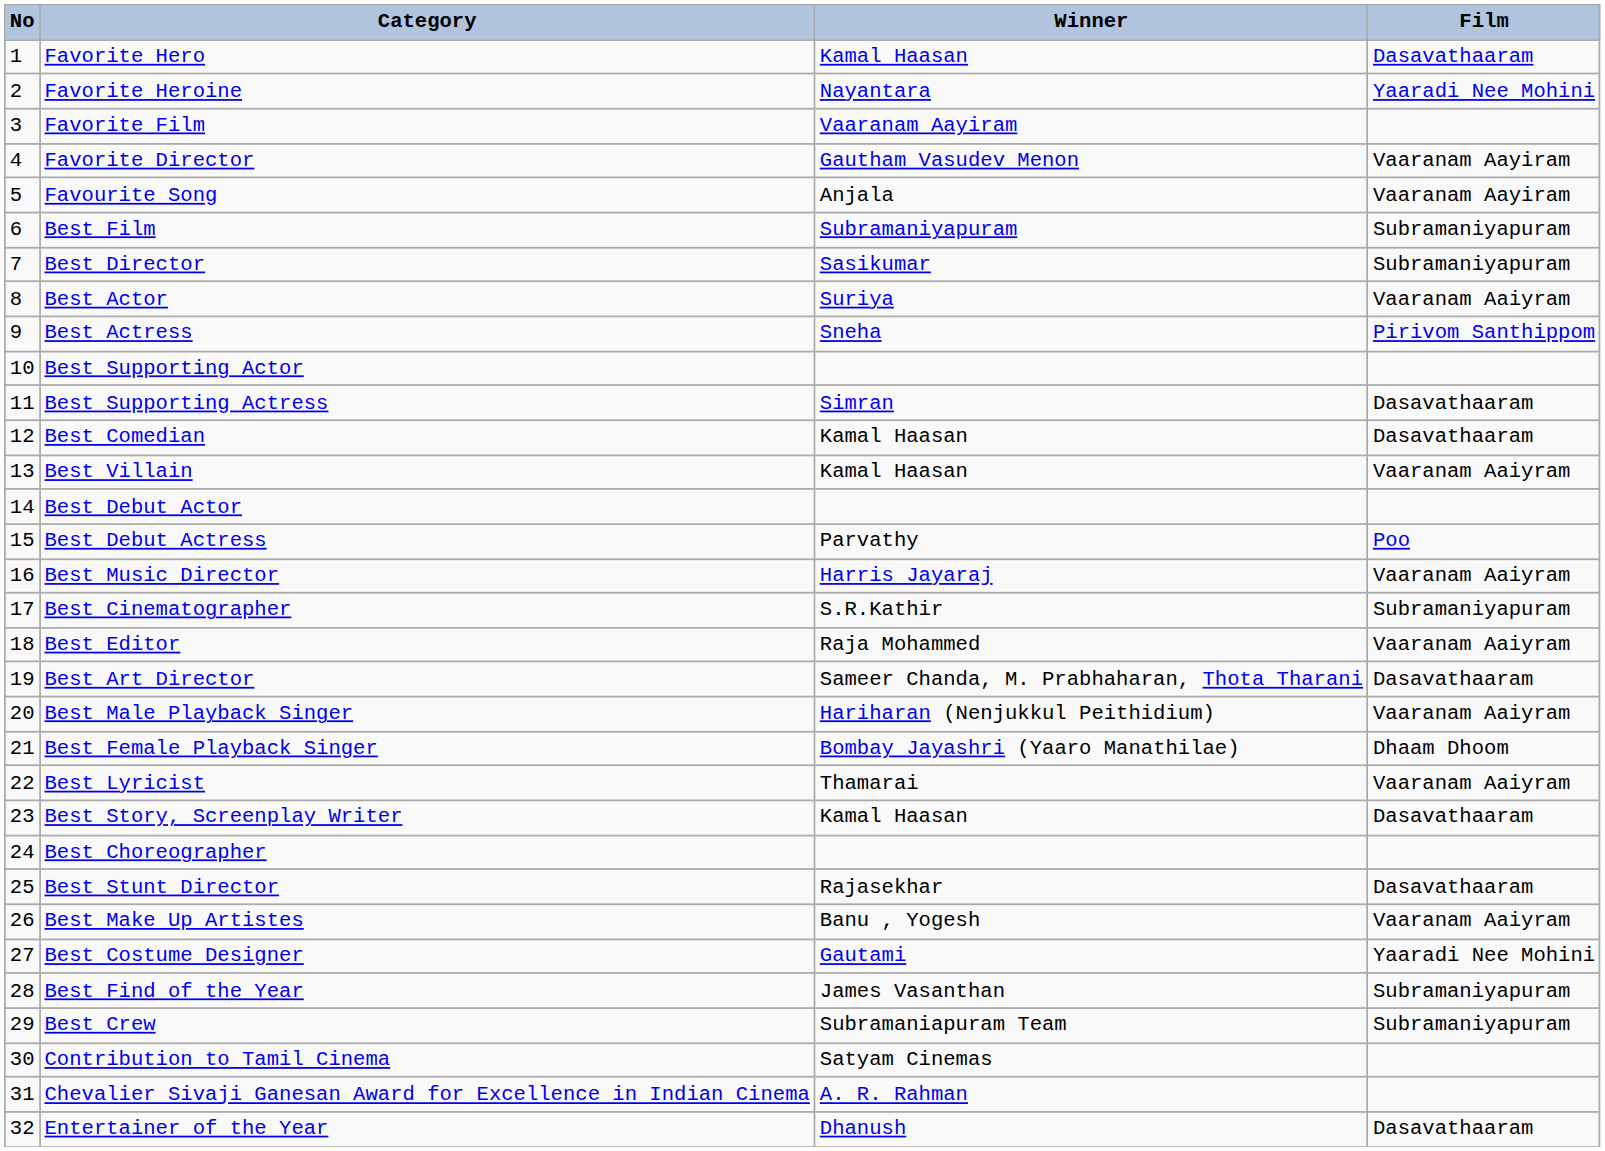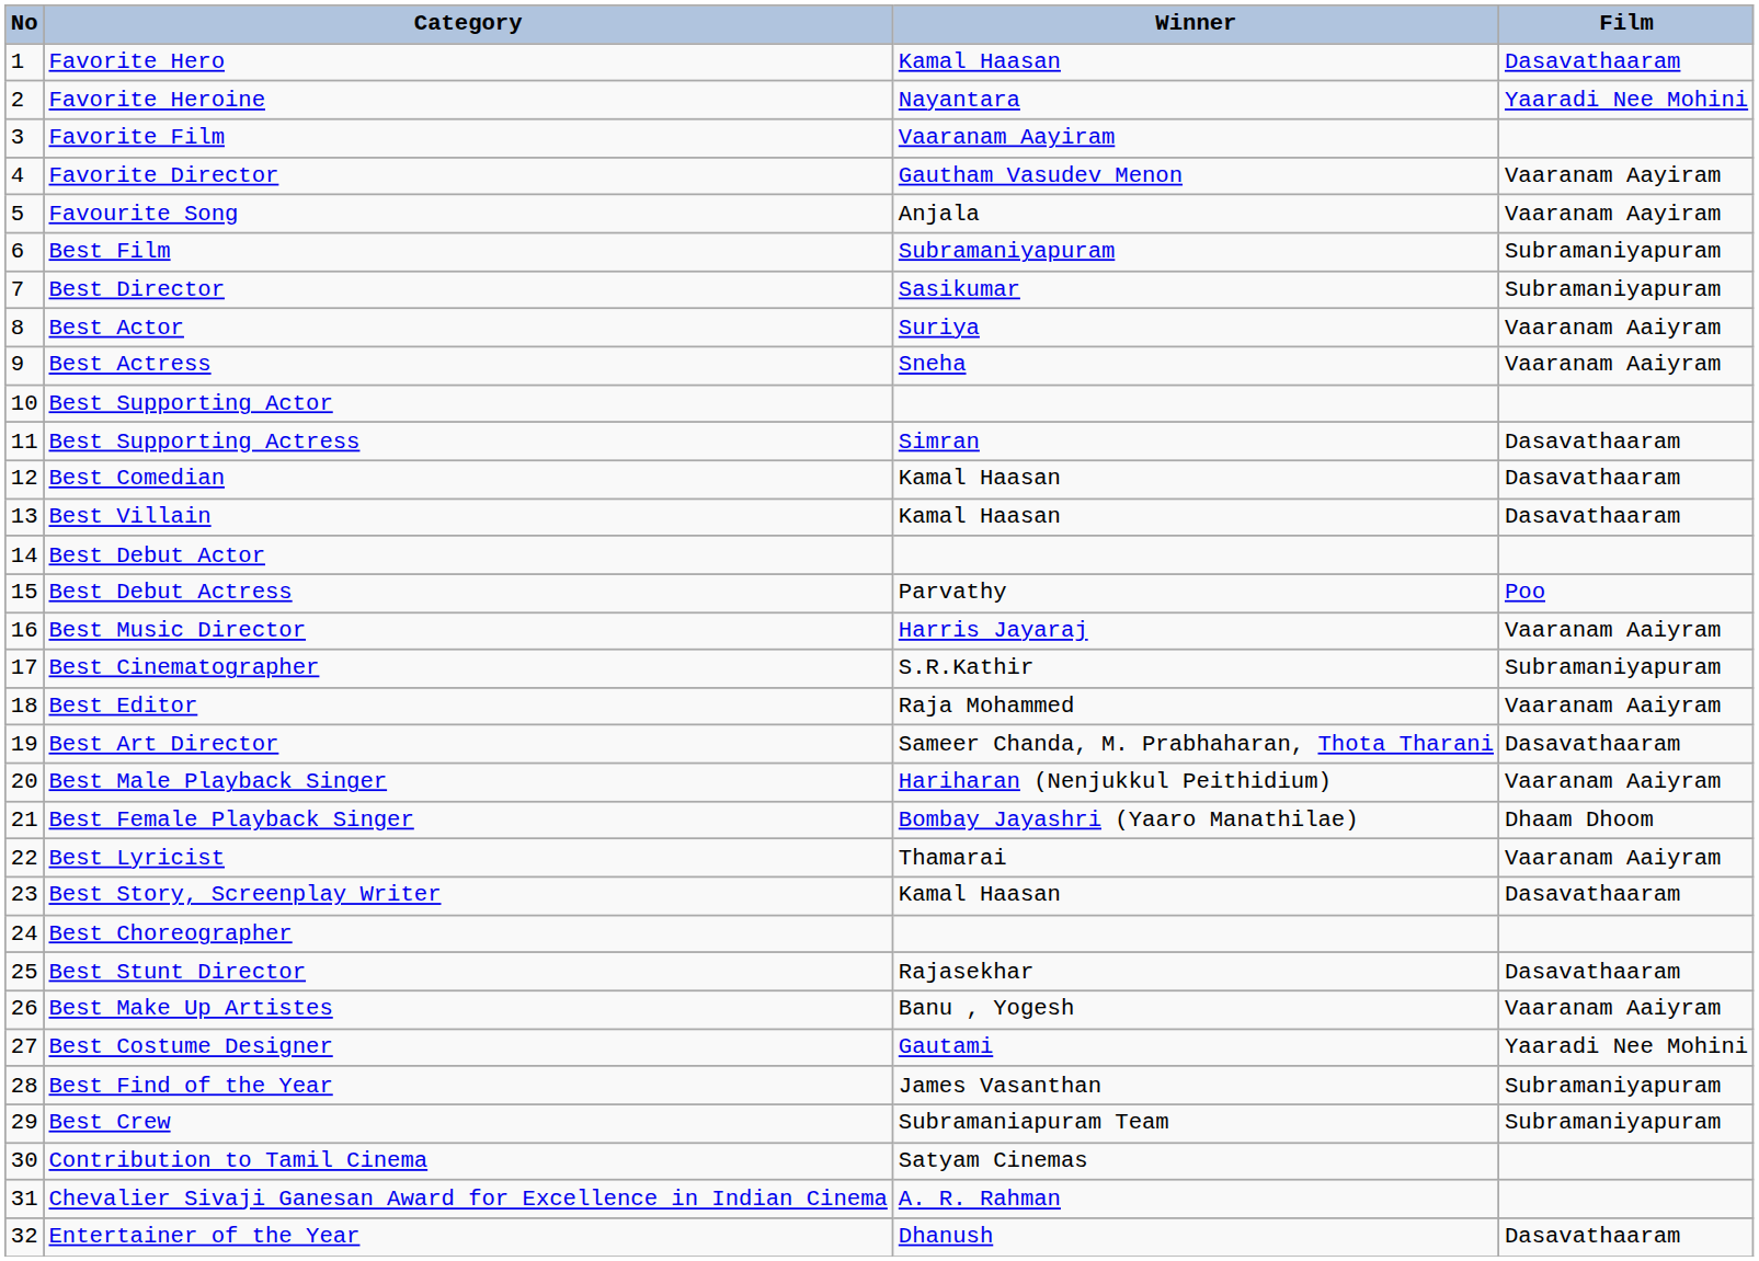Best Actress | Film: Pirivom Santhippom -> Vaaranam Aaiyram
Best Villain | Film: Vaaranam Aaiyram -> Dasavathaaram
